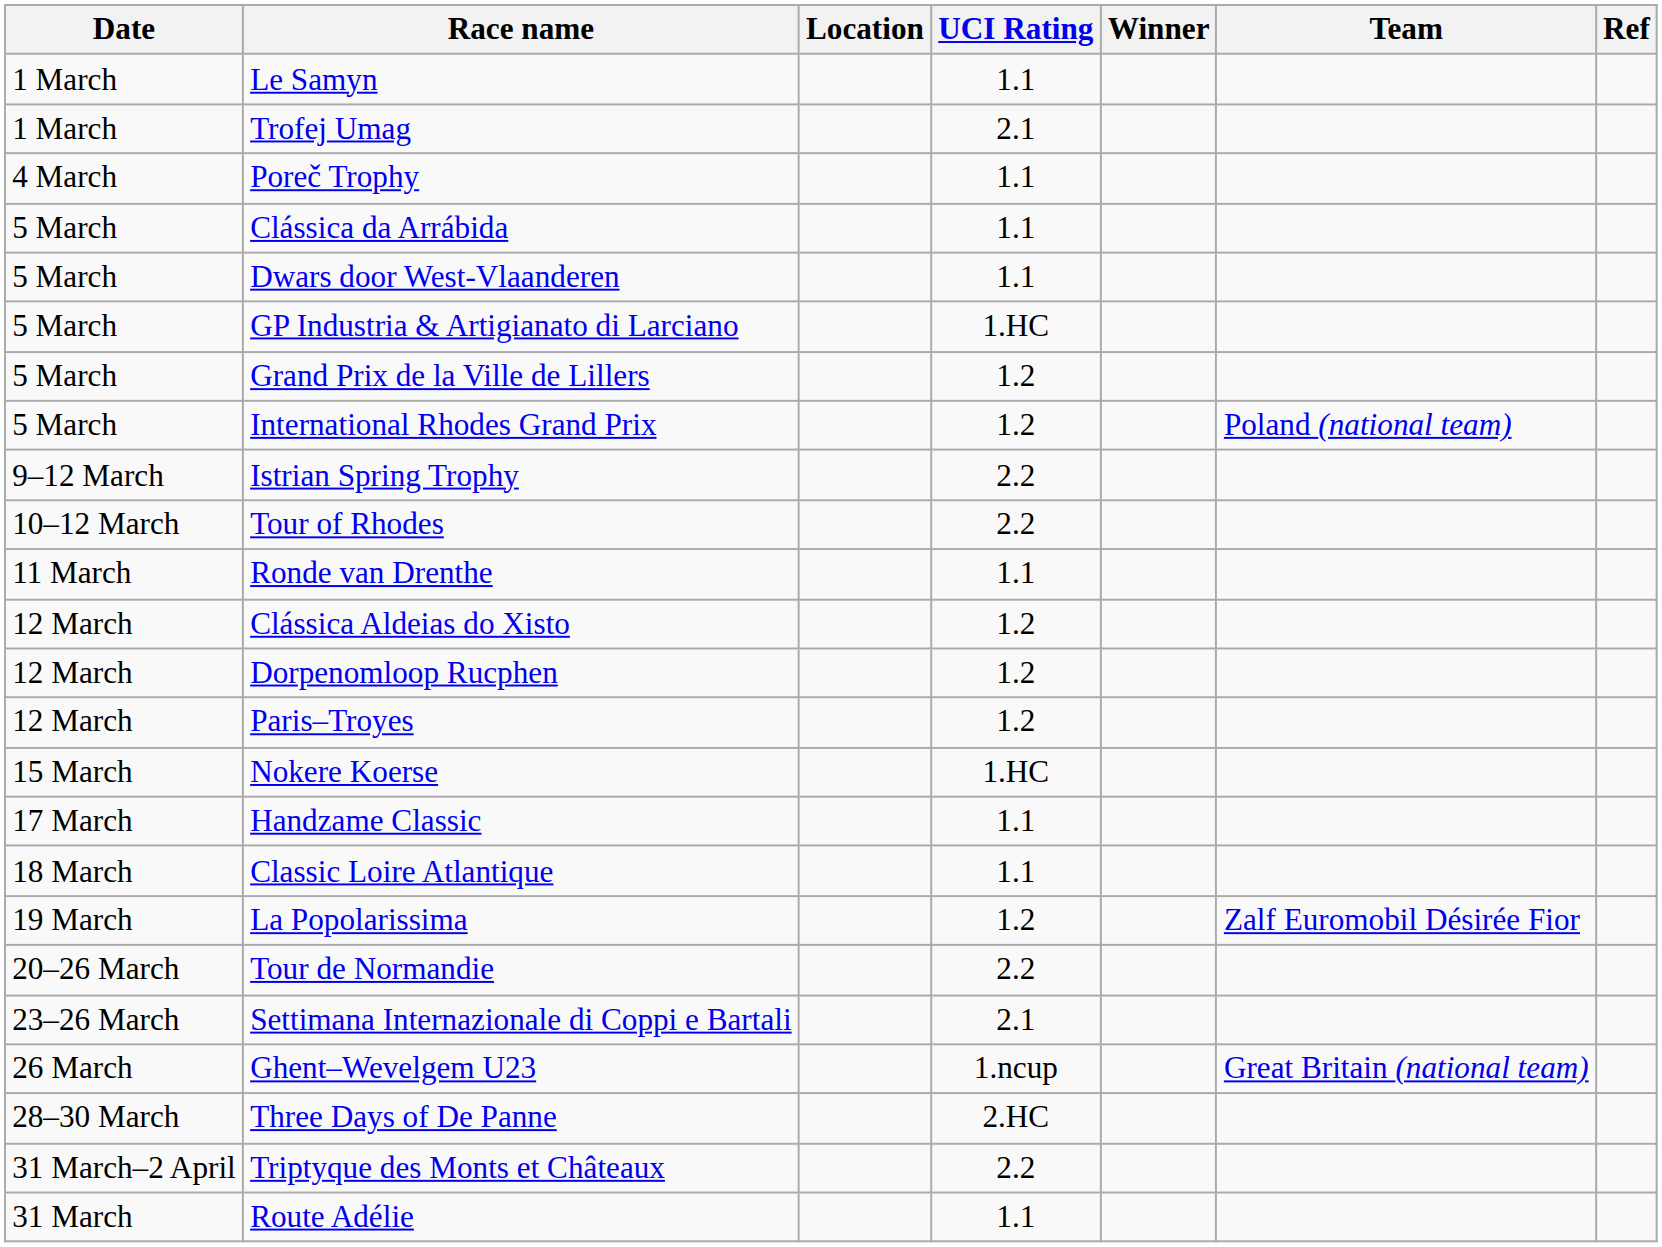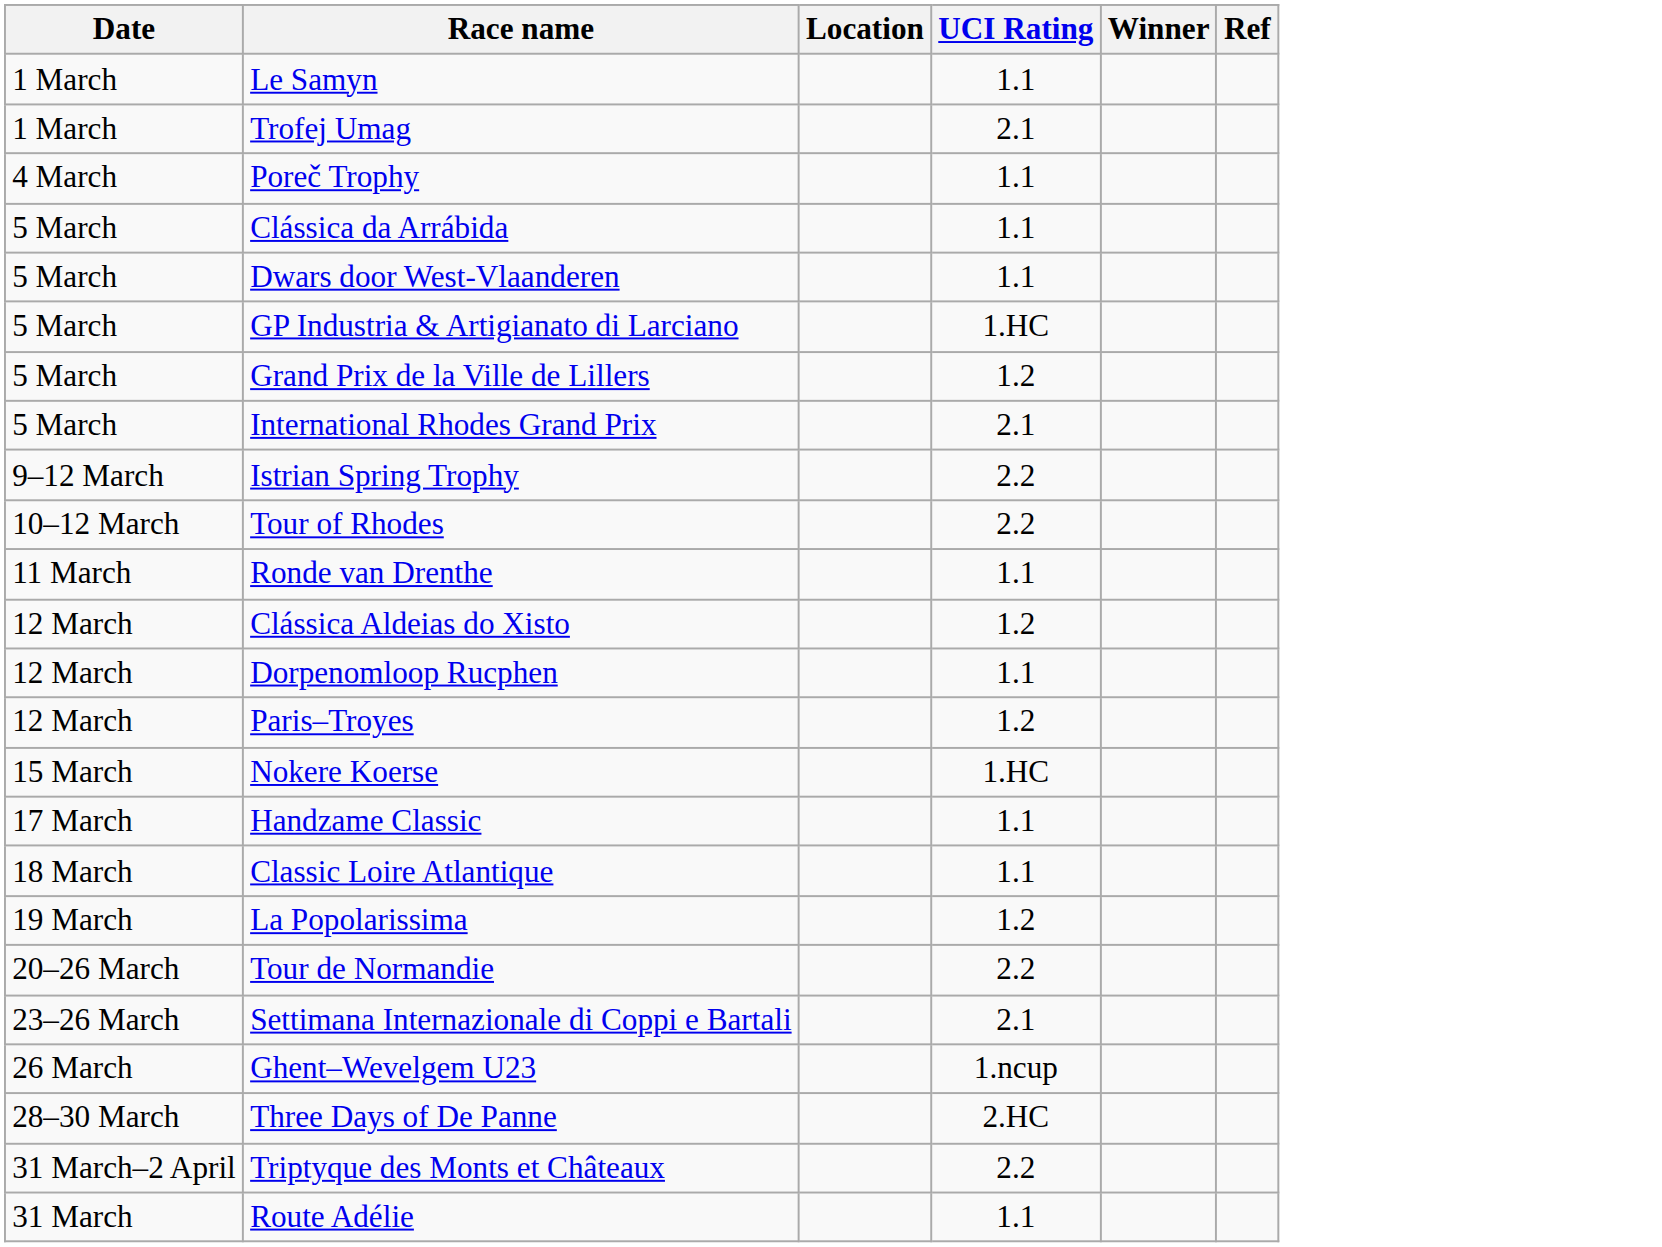- column: Team | Poland (national team) | Zalf Euromobil Désirée Fior | Great Britain (national team)
International Rhodes Grand Prix | UCI Rating: 1.2 -> 2.1
Dorpenomloop Rucphen | UCI Rating: 1.2 -> 1.1
